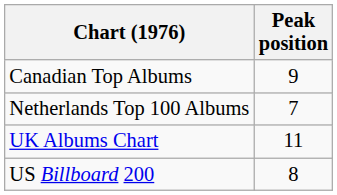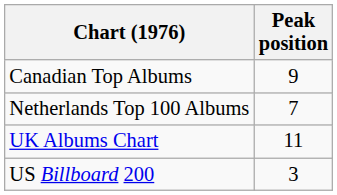US Billboard 200 | Peak position: 8 -> 3
